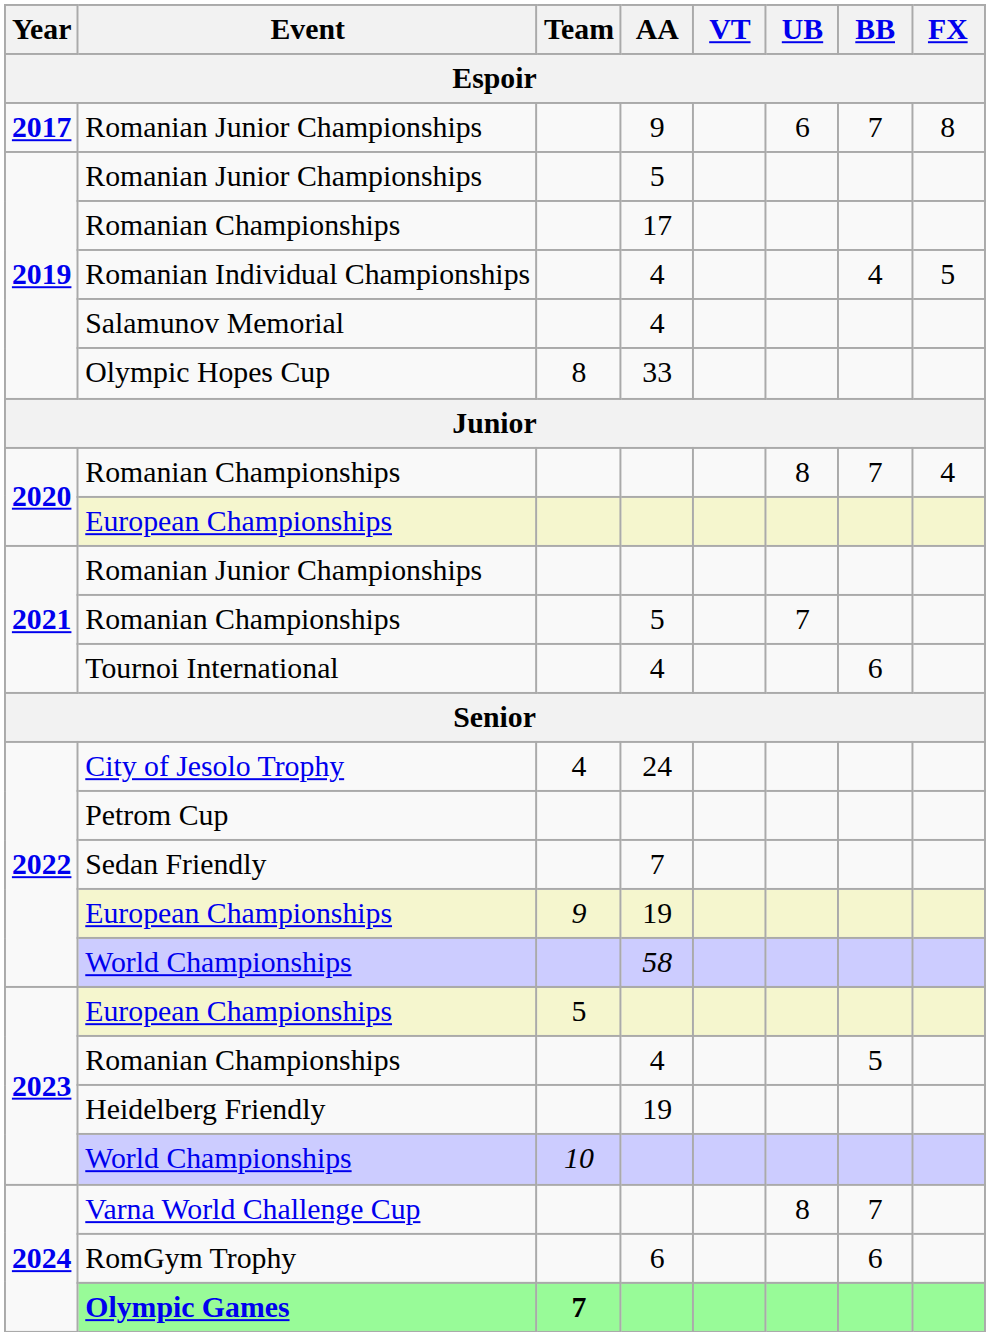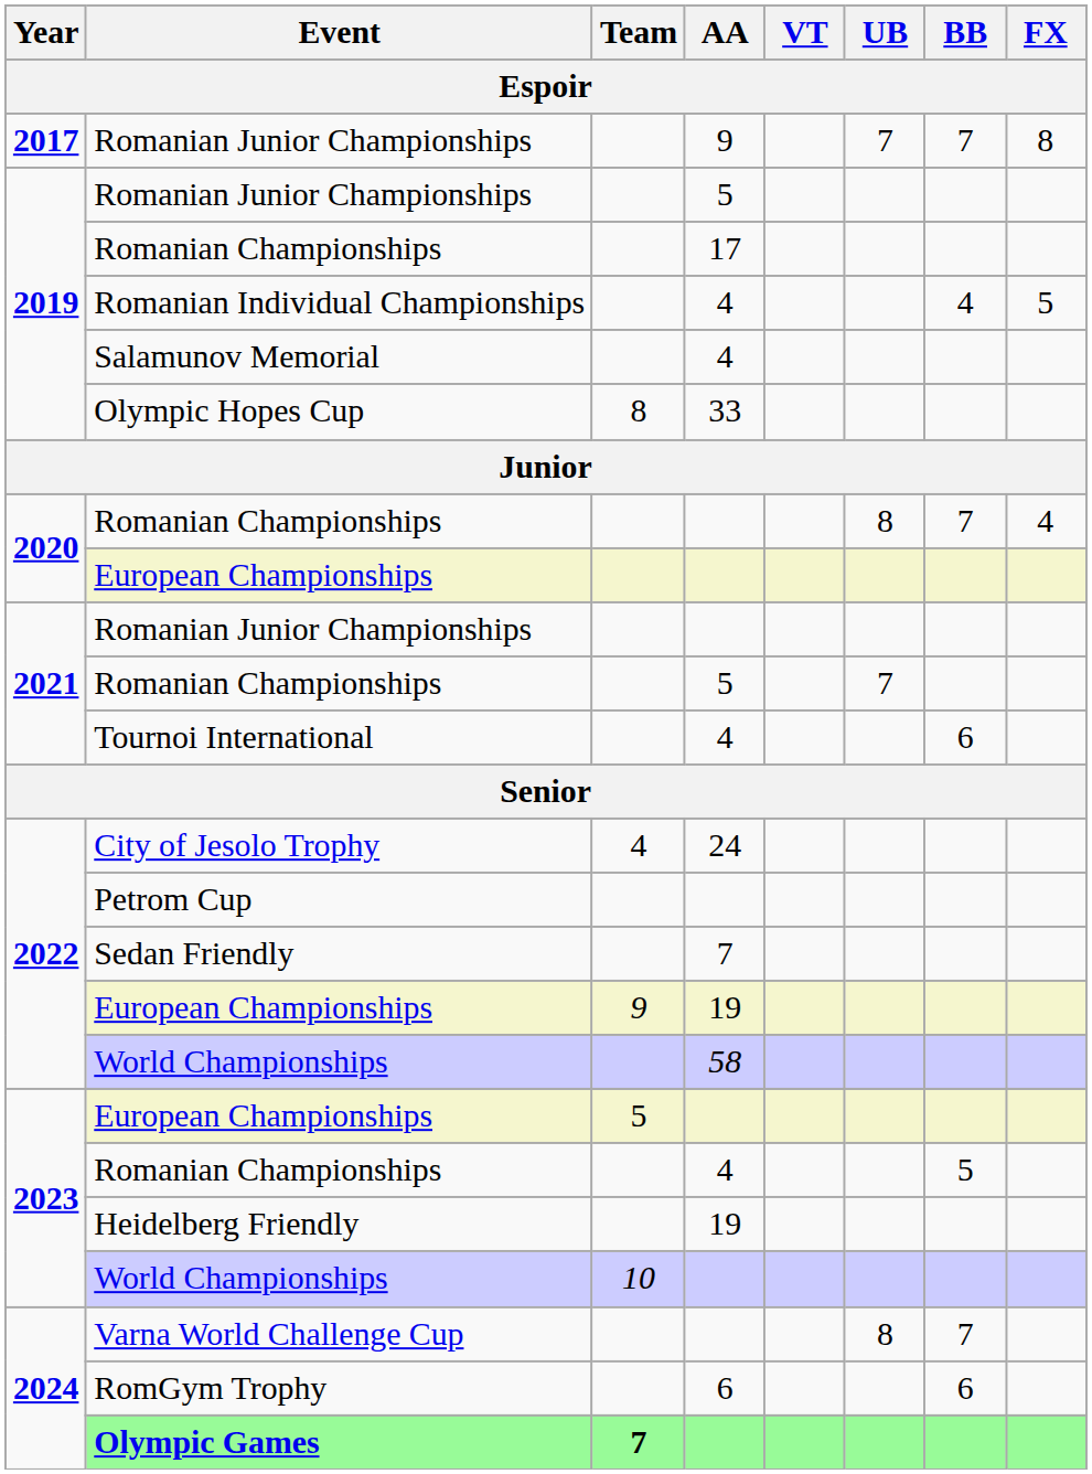2017 / Romanian Junior Championships | UB: 6 -> 7
